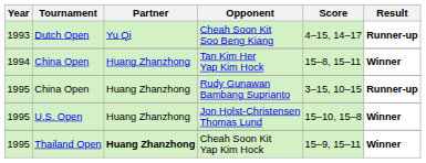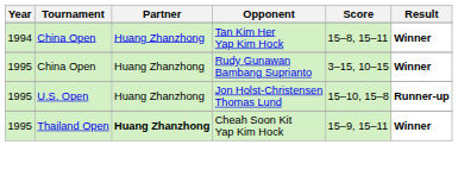- row: 1993 | Dutch Open | Yu Qi | Cheah Soon Kit Soo Beng Kiang | 4–15, 14–17 | Runner-up
Rudy Gunawan Bambang Suprianto | Result: Runner-up -> Winner
Jon Holst-Christensen Thomas Lund | Result: Winner -> Runner-up
